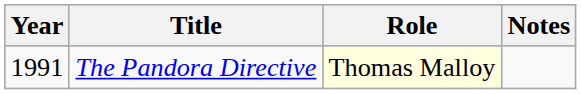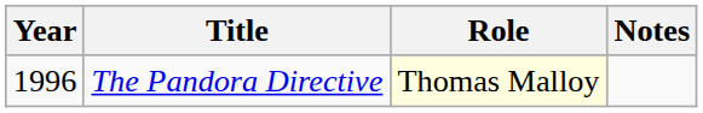The Pandora Directive | Year: 1991 -> 1996
